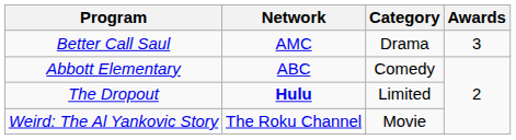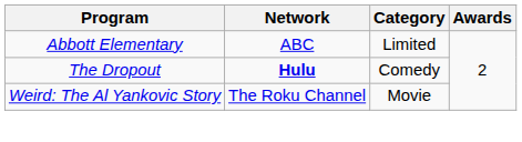- row: Better Call Saul | AMC | Drama | 3
Abbott Elementary | Category: Comedy -> Limited
The Dropout | Category: Limited -> Comedy
